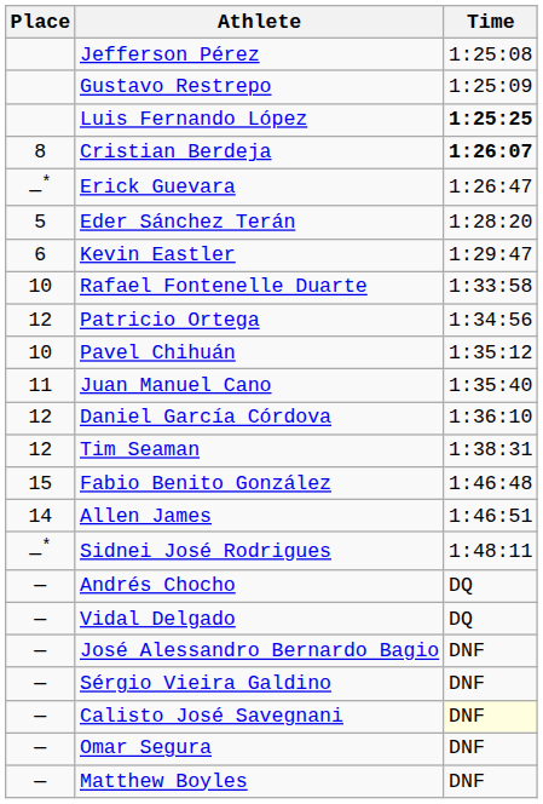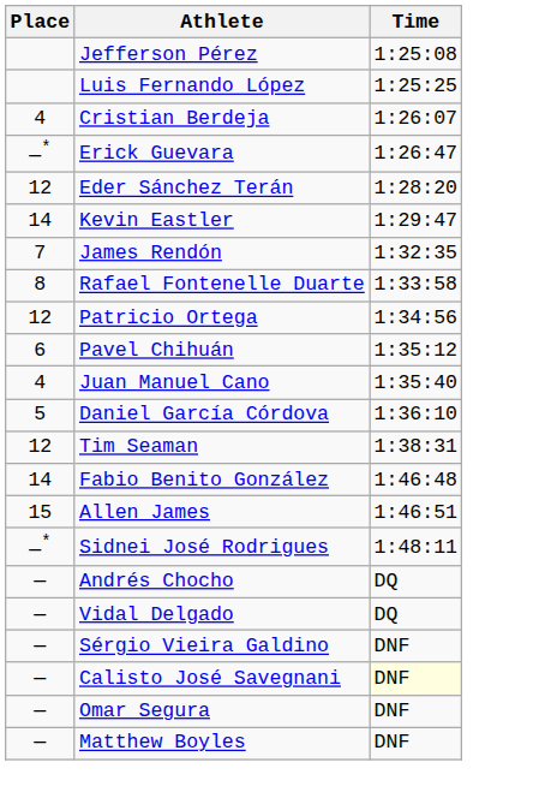- row: Gustavo Restrepo | 1:25:09
Luis Fernando López | Time: bold -> normal
Cristian Berdeja | Place: 8 -> 4
Cristian Berdeja | Time: bold -> normal
Eder Sánchez Terán | Place: 5 -> 12
Kevin Eastler | Place: 6 -> 14
+ row: 7 | James Rendón | 1:32:35
Rafael Fontenelle Duarte | Place: 10 -> 8
Pavel Chihuán | Place: 10 -> 6
Juan Manuel Cano | Place: 11 -> 4
Daniel García Córdova | Place: 12 -> 5
Fabio Benito González | Place: 15 -> 14
Allen James | Place: 14 -> 15
- row: — | José Alessandro Bernardo Bagio | DNF
